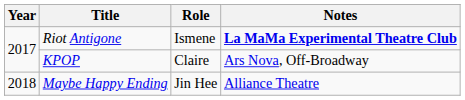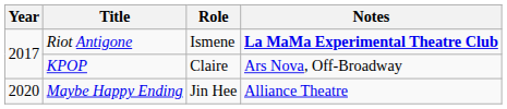Maybe Happy Ending | Year: 2018 -> 2020
